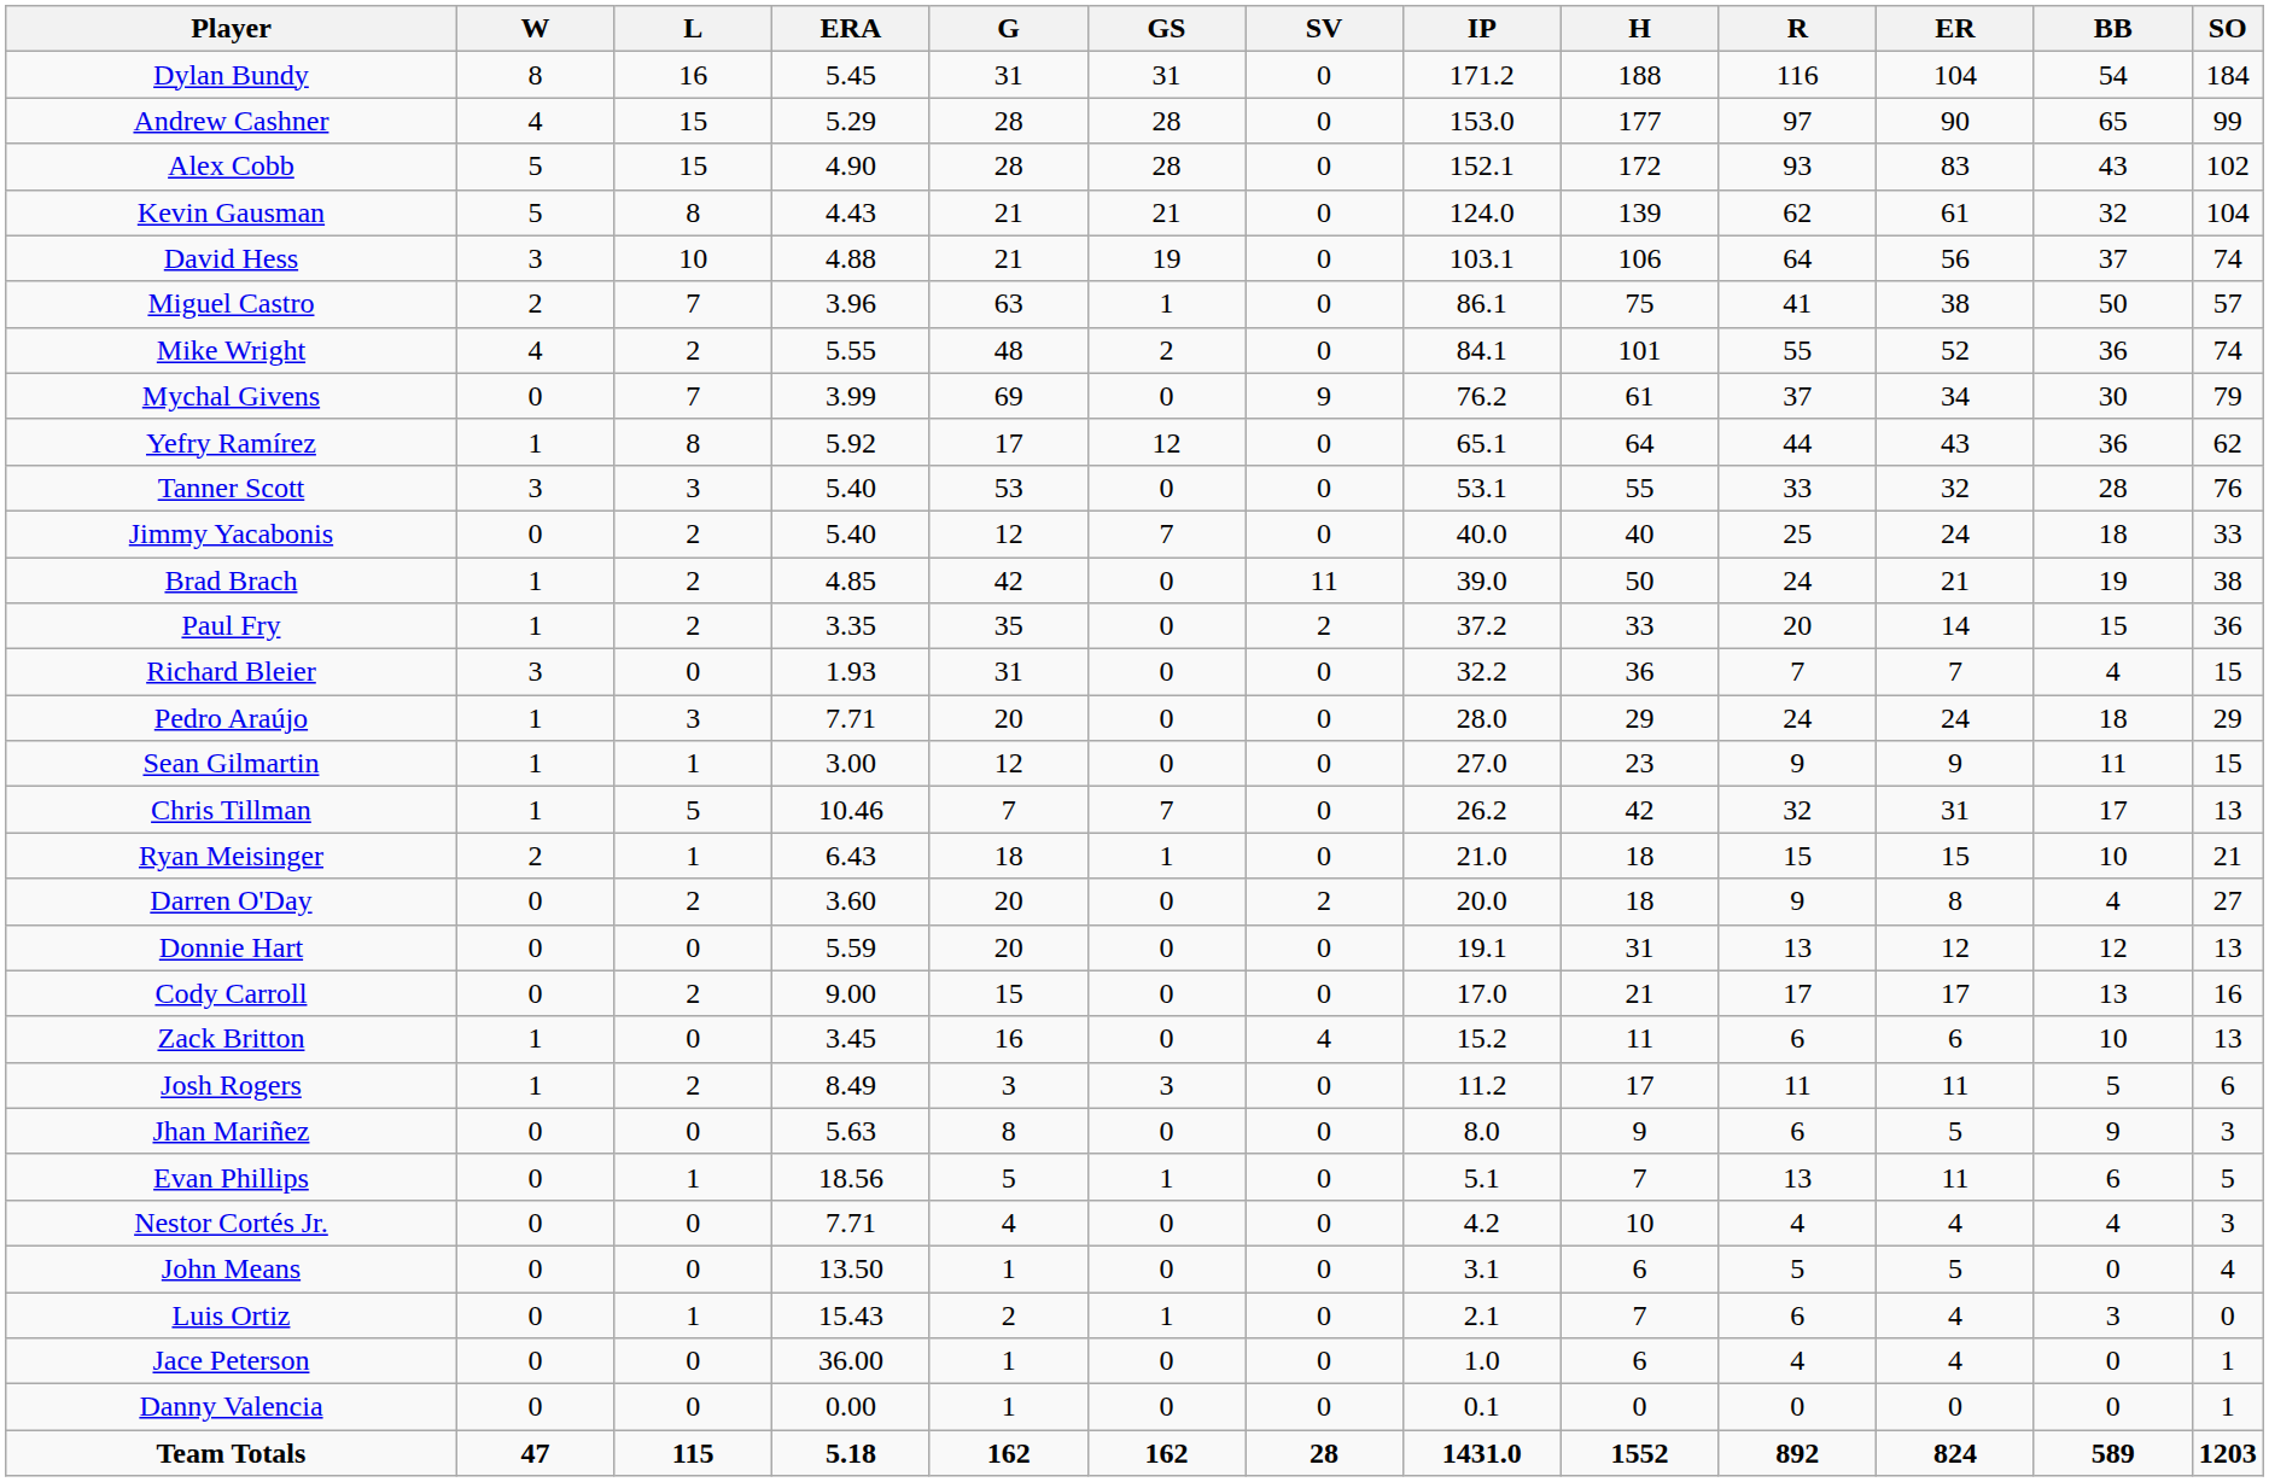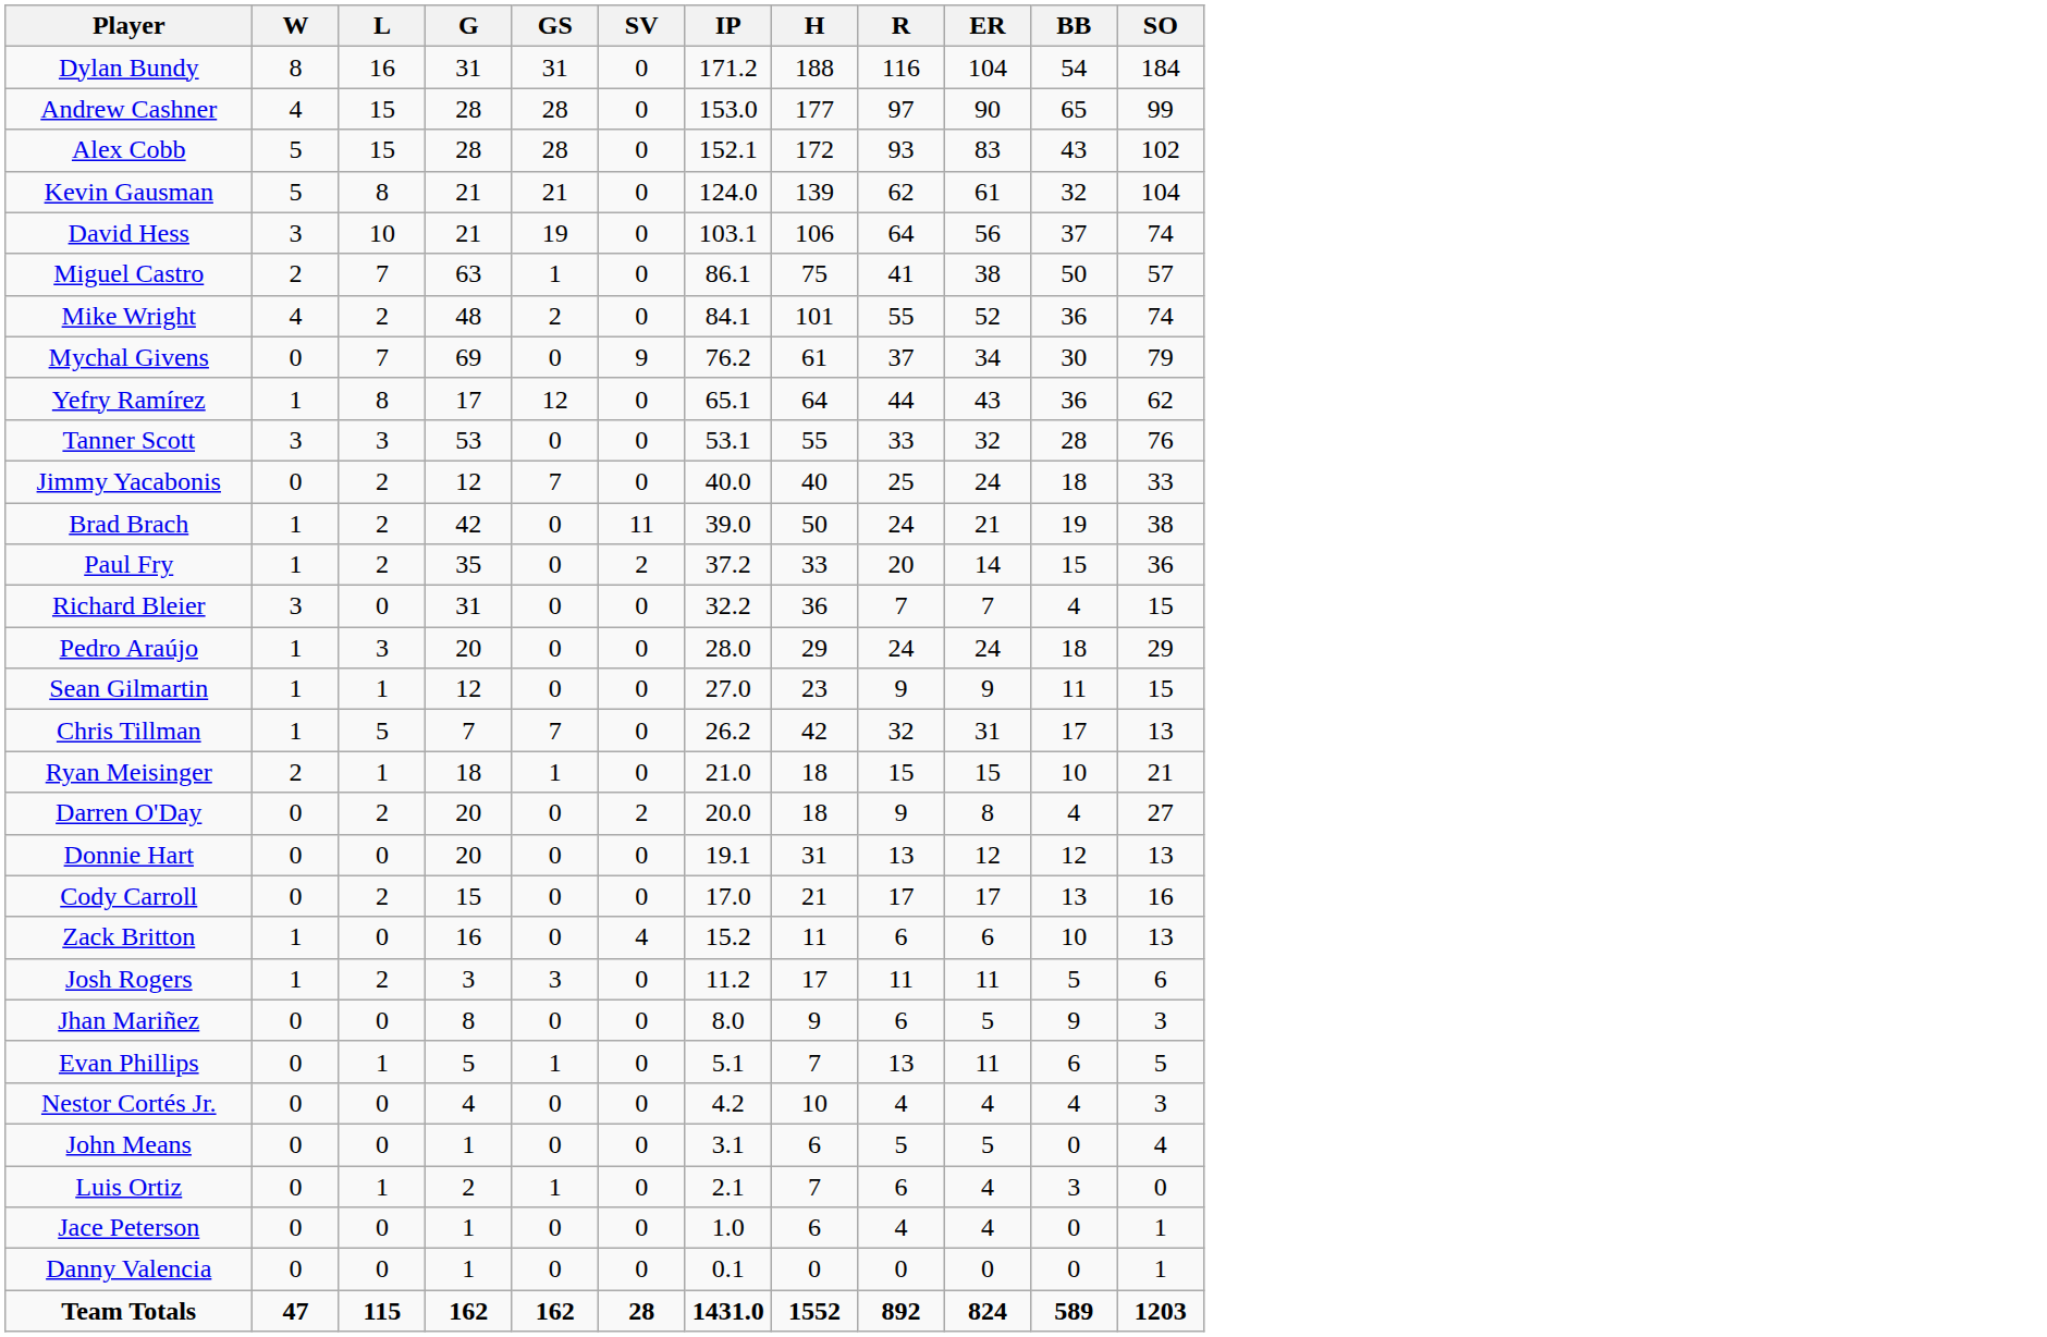- column: ERA | 5.45 | 5.29 | 4.90 | 4.43 | 4.88 | 3.96 | 5.55 | 3.99 | 5.92 | 5.40 | 5.40 | 4.85 | 3.35 | 1.93 | 7.71 | 3.00 | 10.46 | 6.43 | 3.60 | 5.59 | 9.00 | 3.45 | 8.49 | 5.63 | 18.56 | 7.71 | 13.50 | 15.43 | 36.00 | 0.00 | 5.18
